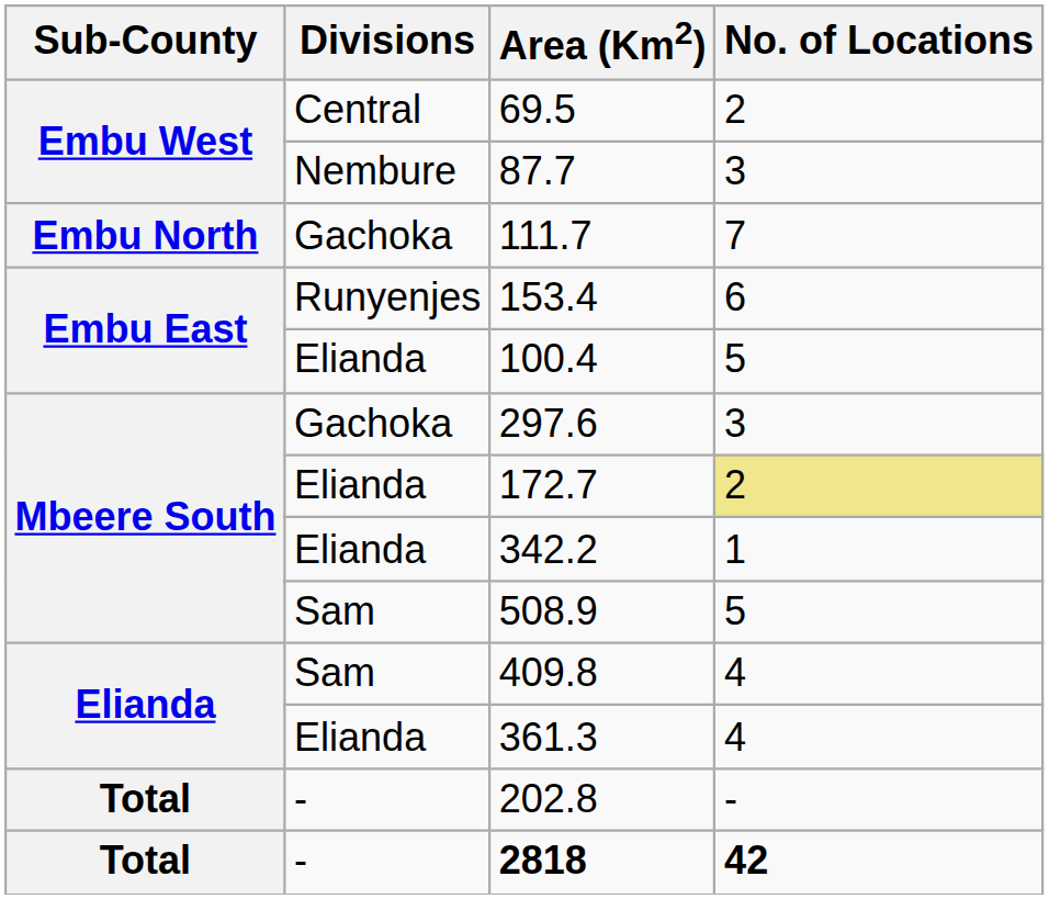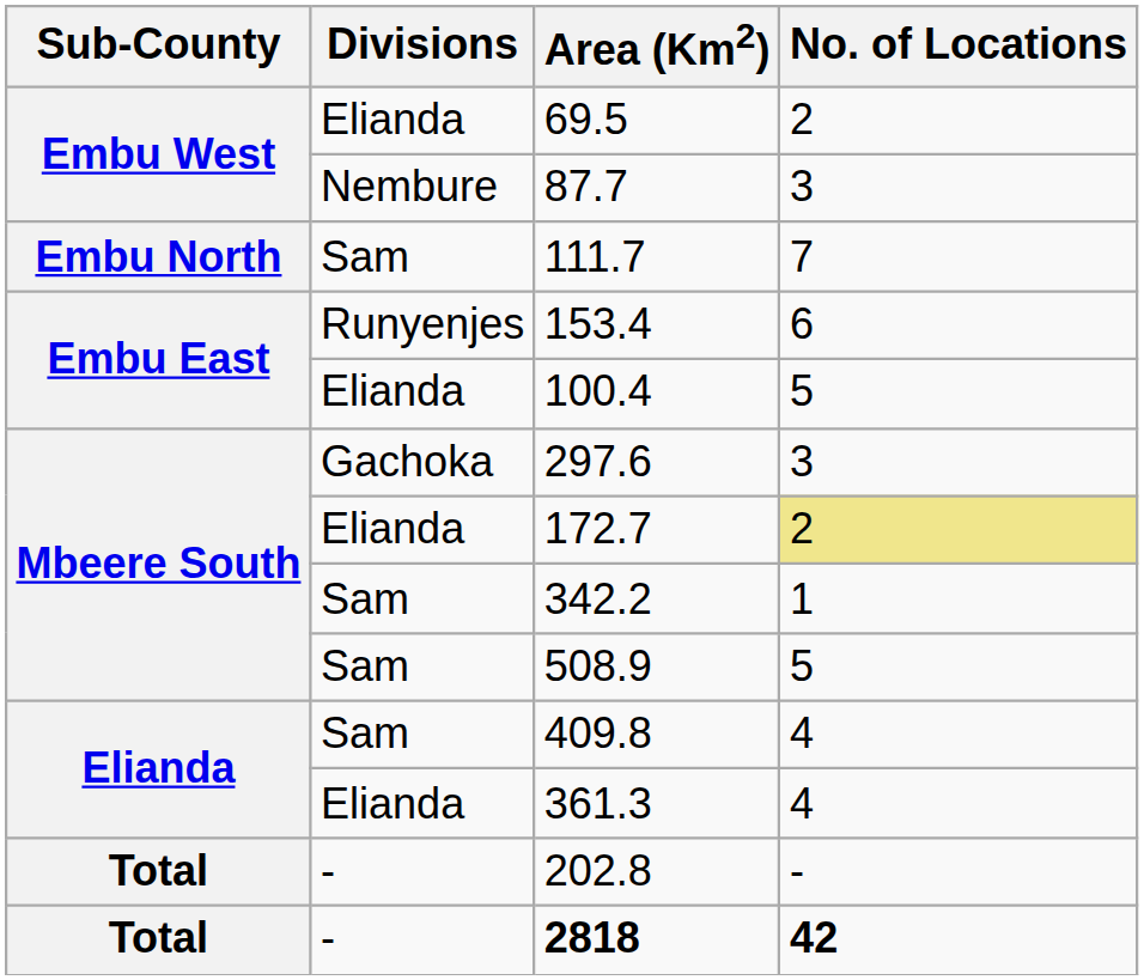69.5 | Divisions: Central -> Elianda
111.7 | Divisions: Gachoka -> Sam
342.2 | Divisions: Elianda -> Sam
